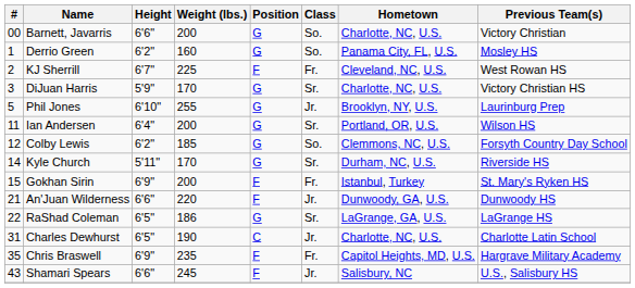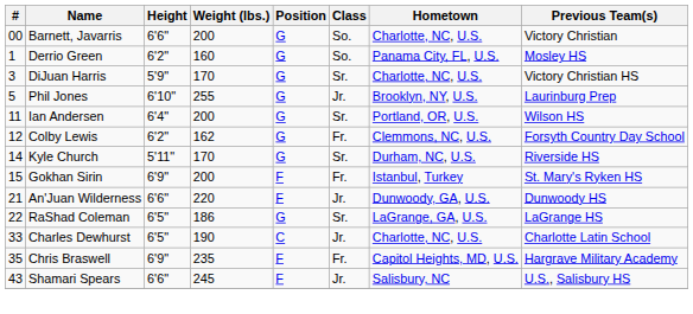- row: 2 | KJ Sherrill | 6'7" | 225 | F | Fr. | Cleveland, NC, U.S. | West Rowan HS
Colby Lewis | Weight (lbs.): 185 -> 162
Colby Lewis | Class: So. -> Fr.
Charles Dewhurst | #: 31 -> 33
